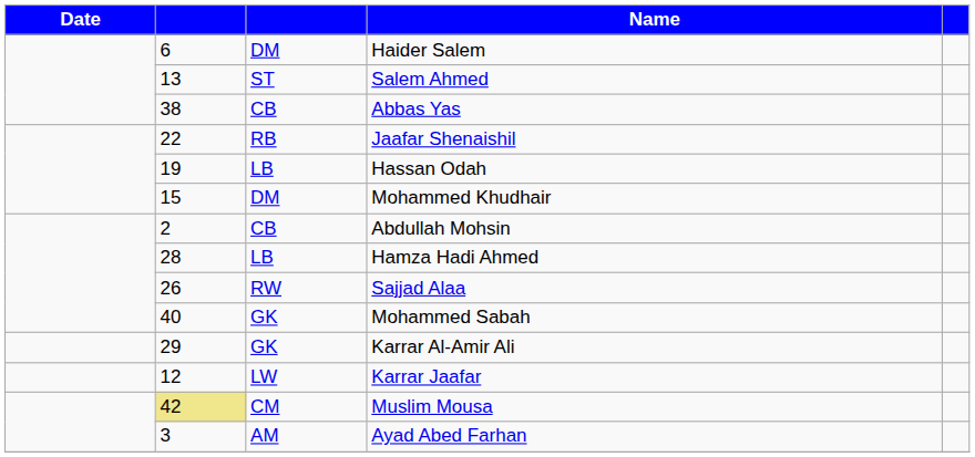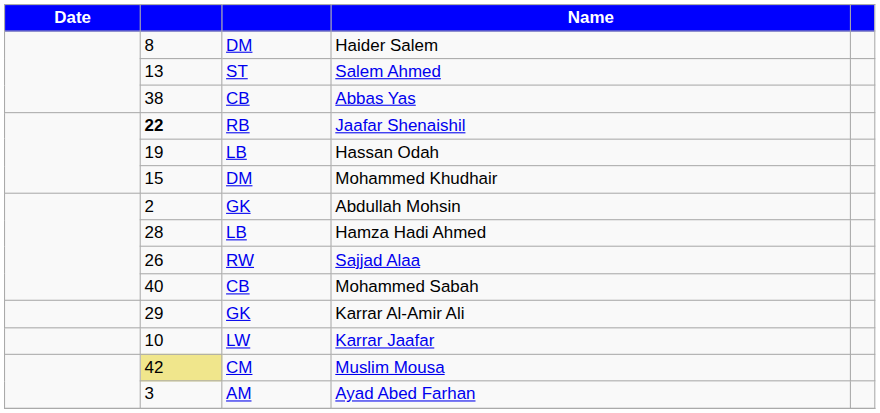Haider Salem | column 2: 6 -> 8
Jaafar Shenaishil | column 2: normal -> bold
Abdullah Mohsin | column 3: CB -> GK
Mohammed Sabah | column 3: GK -> CB
Karrar Jaafar | column 2: 12 -> 10
